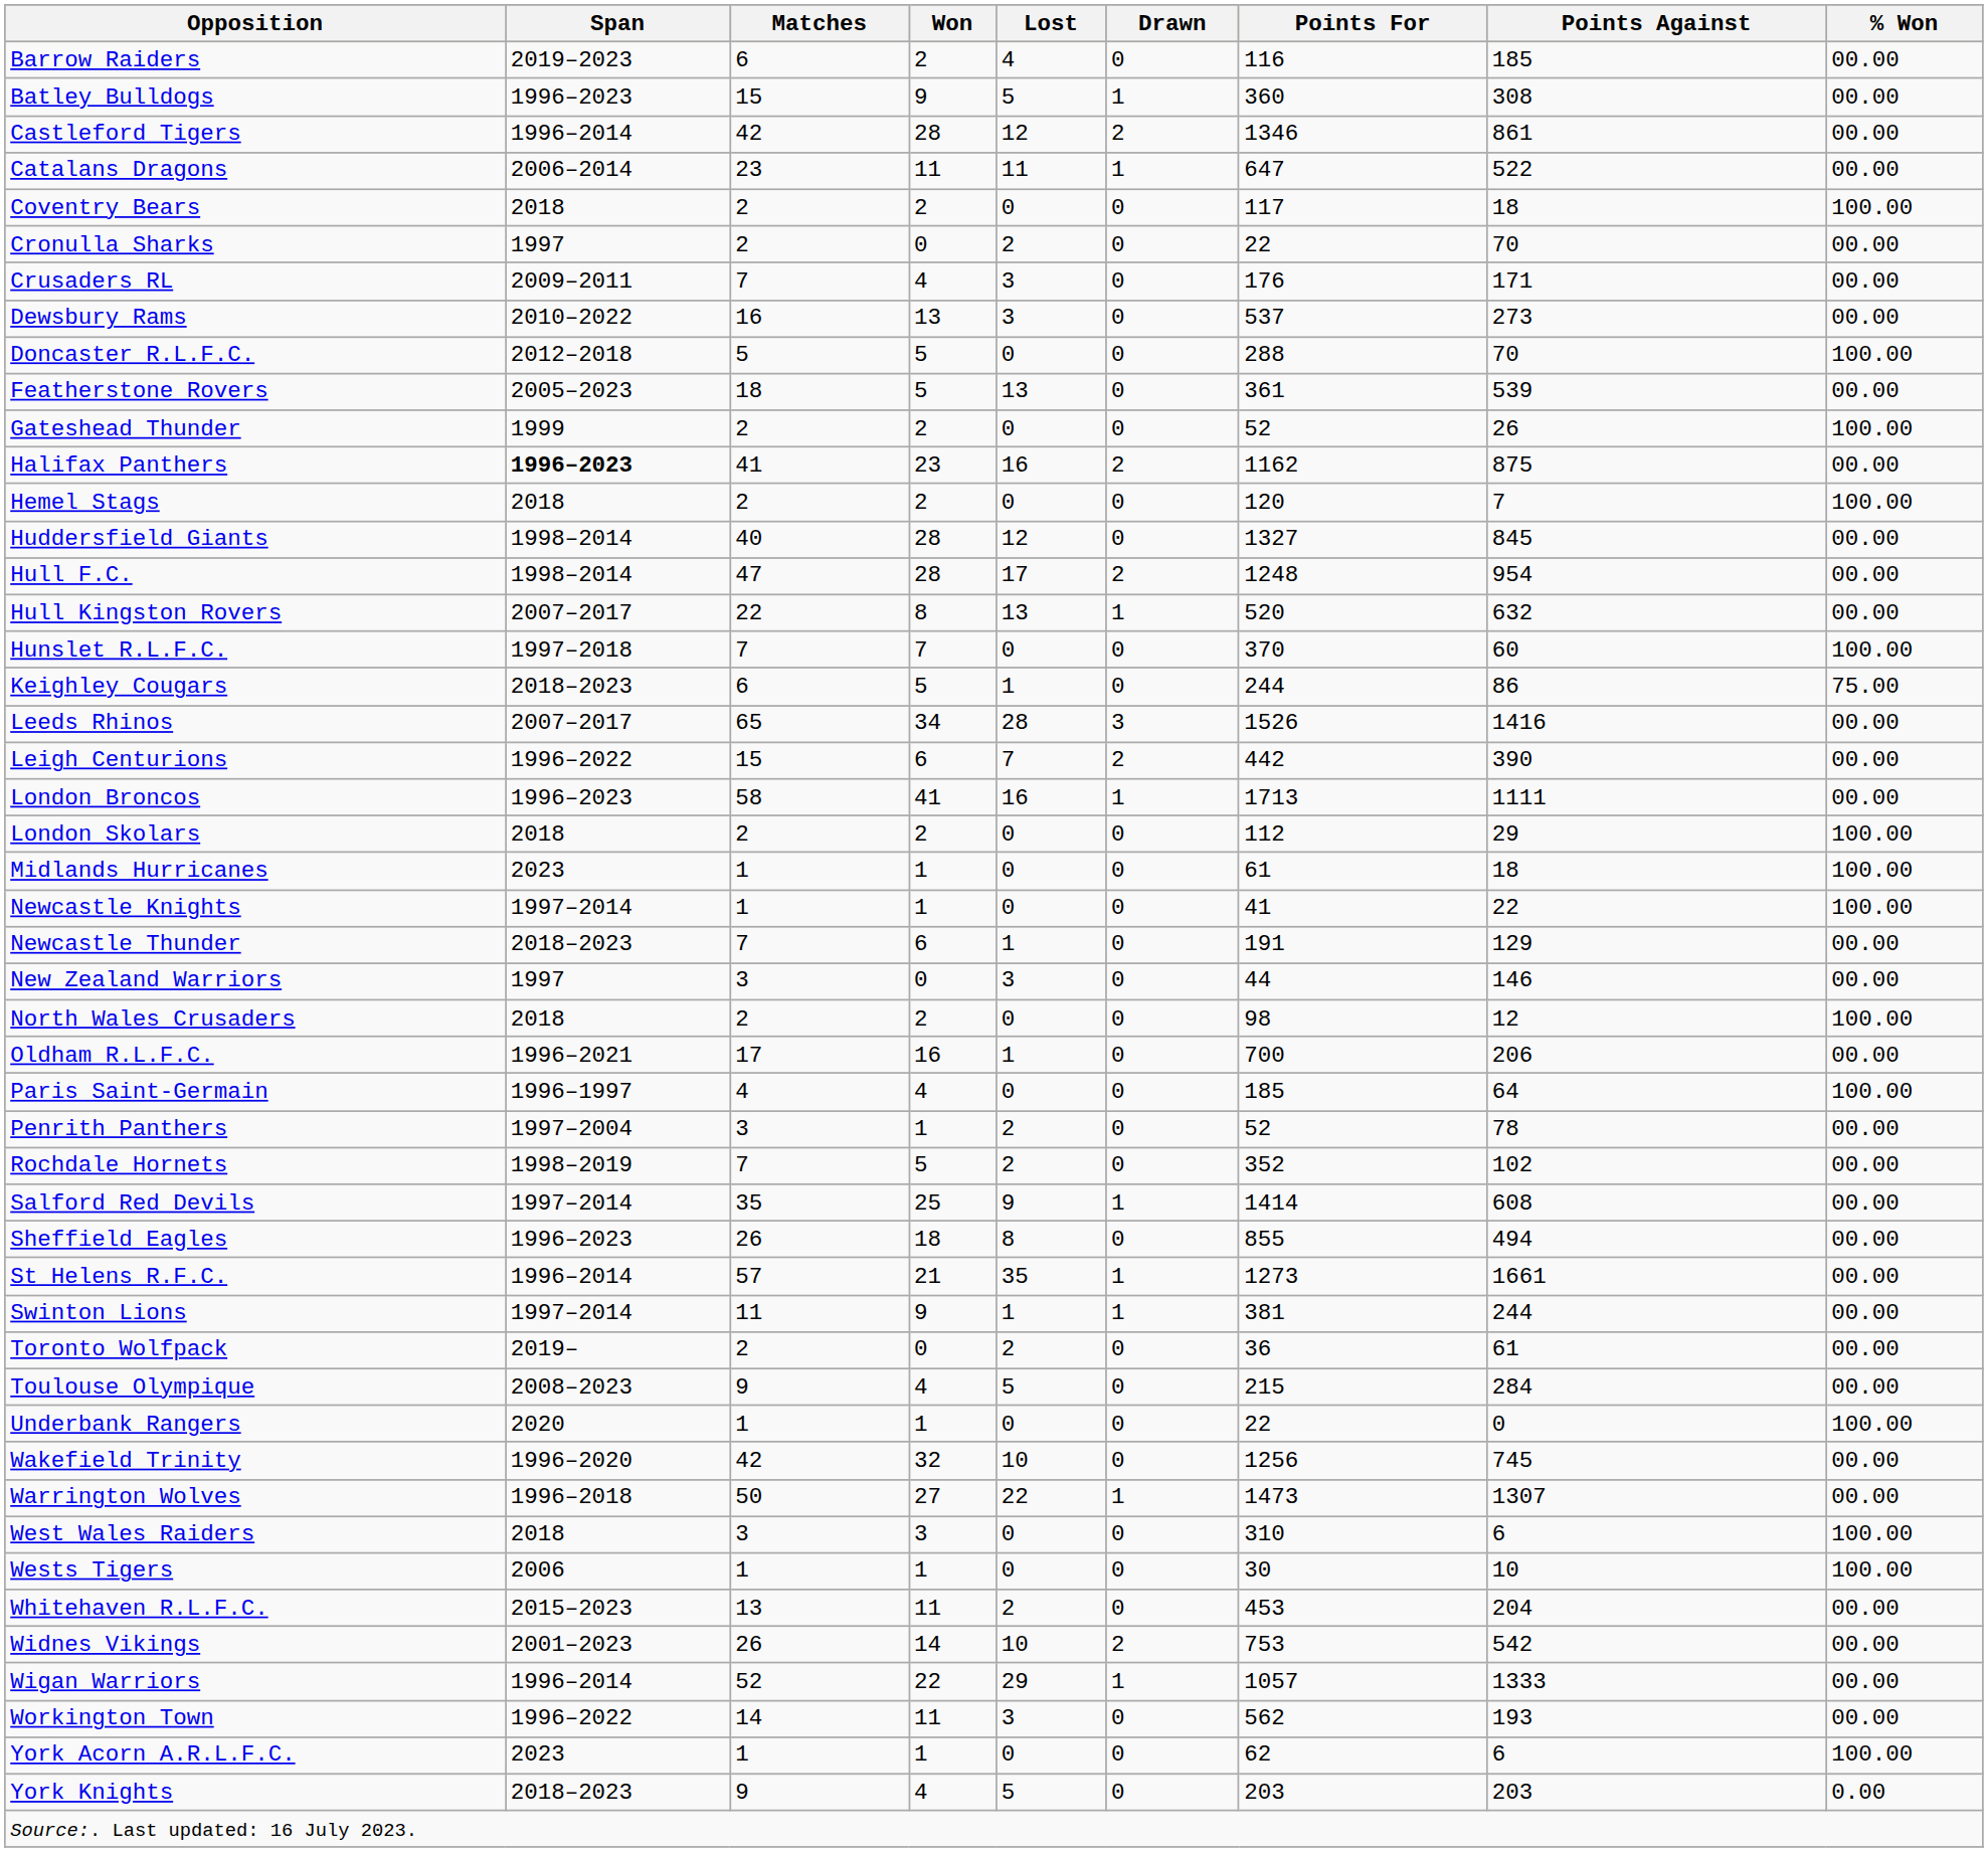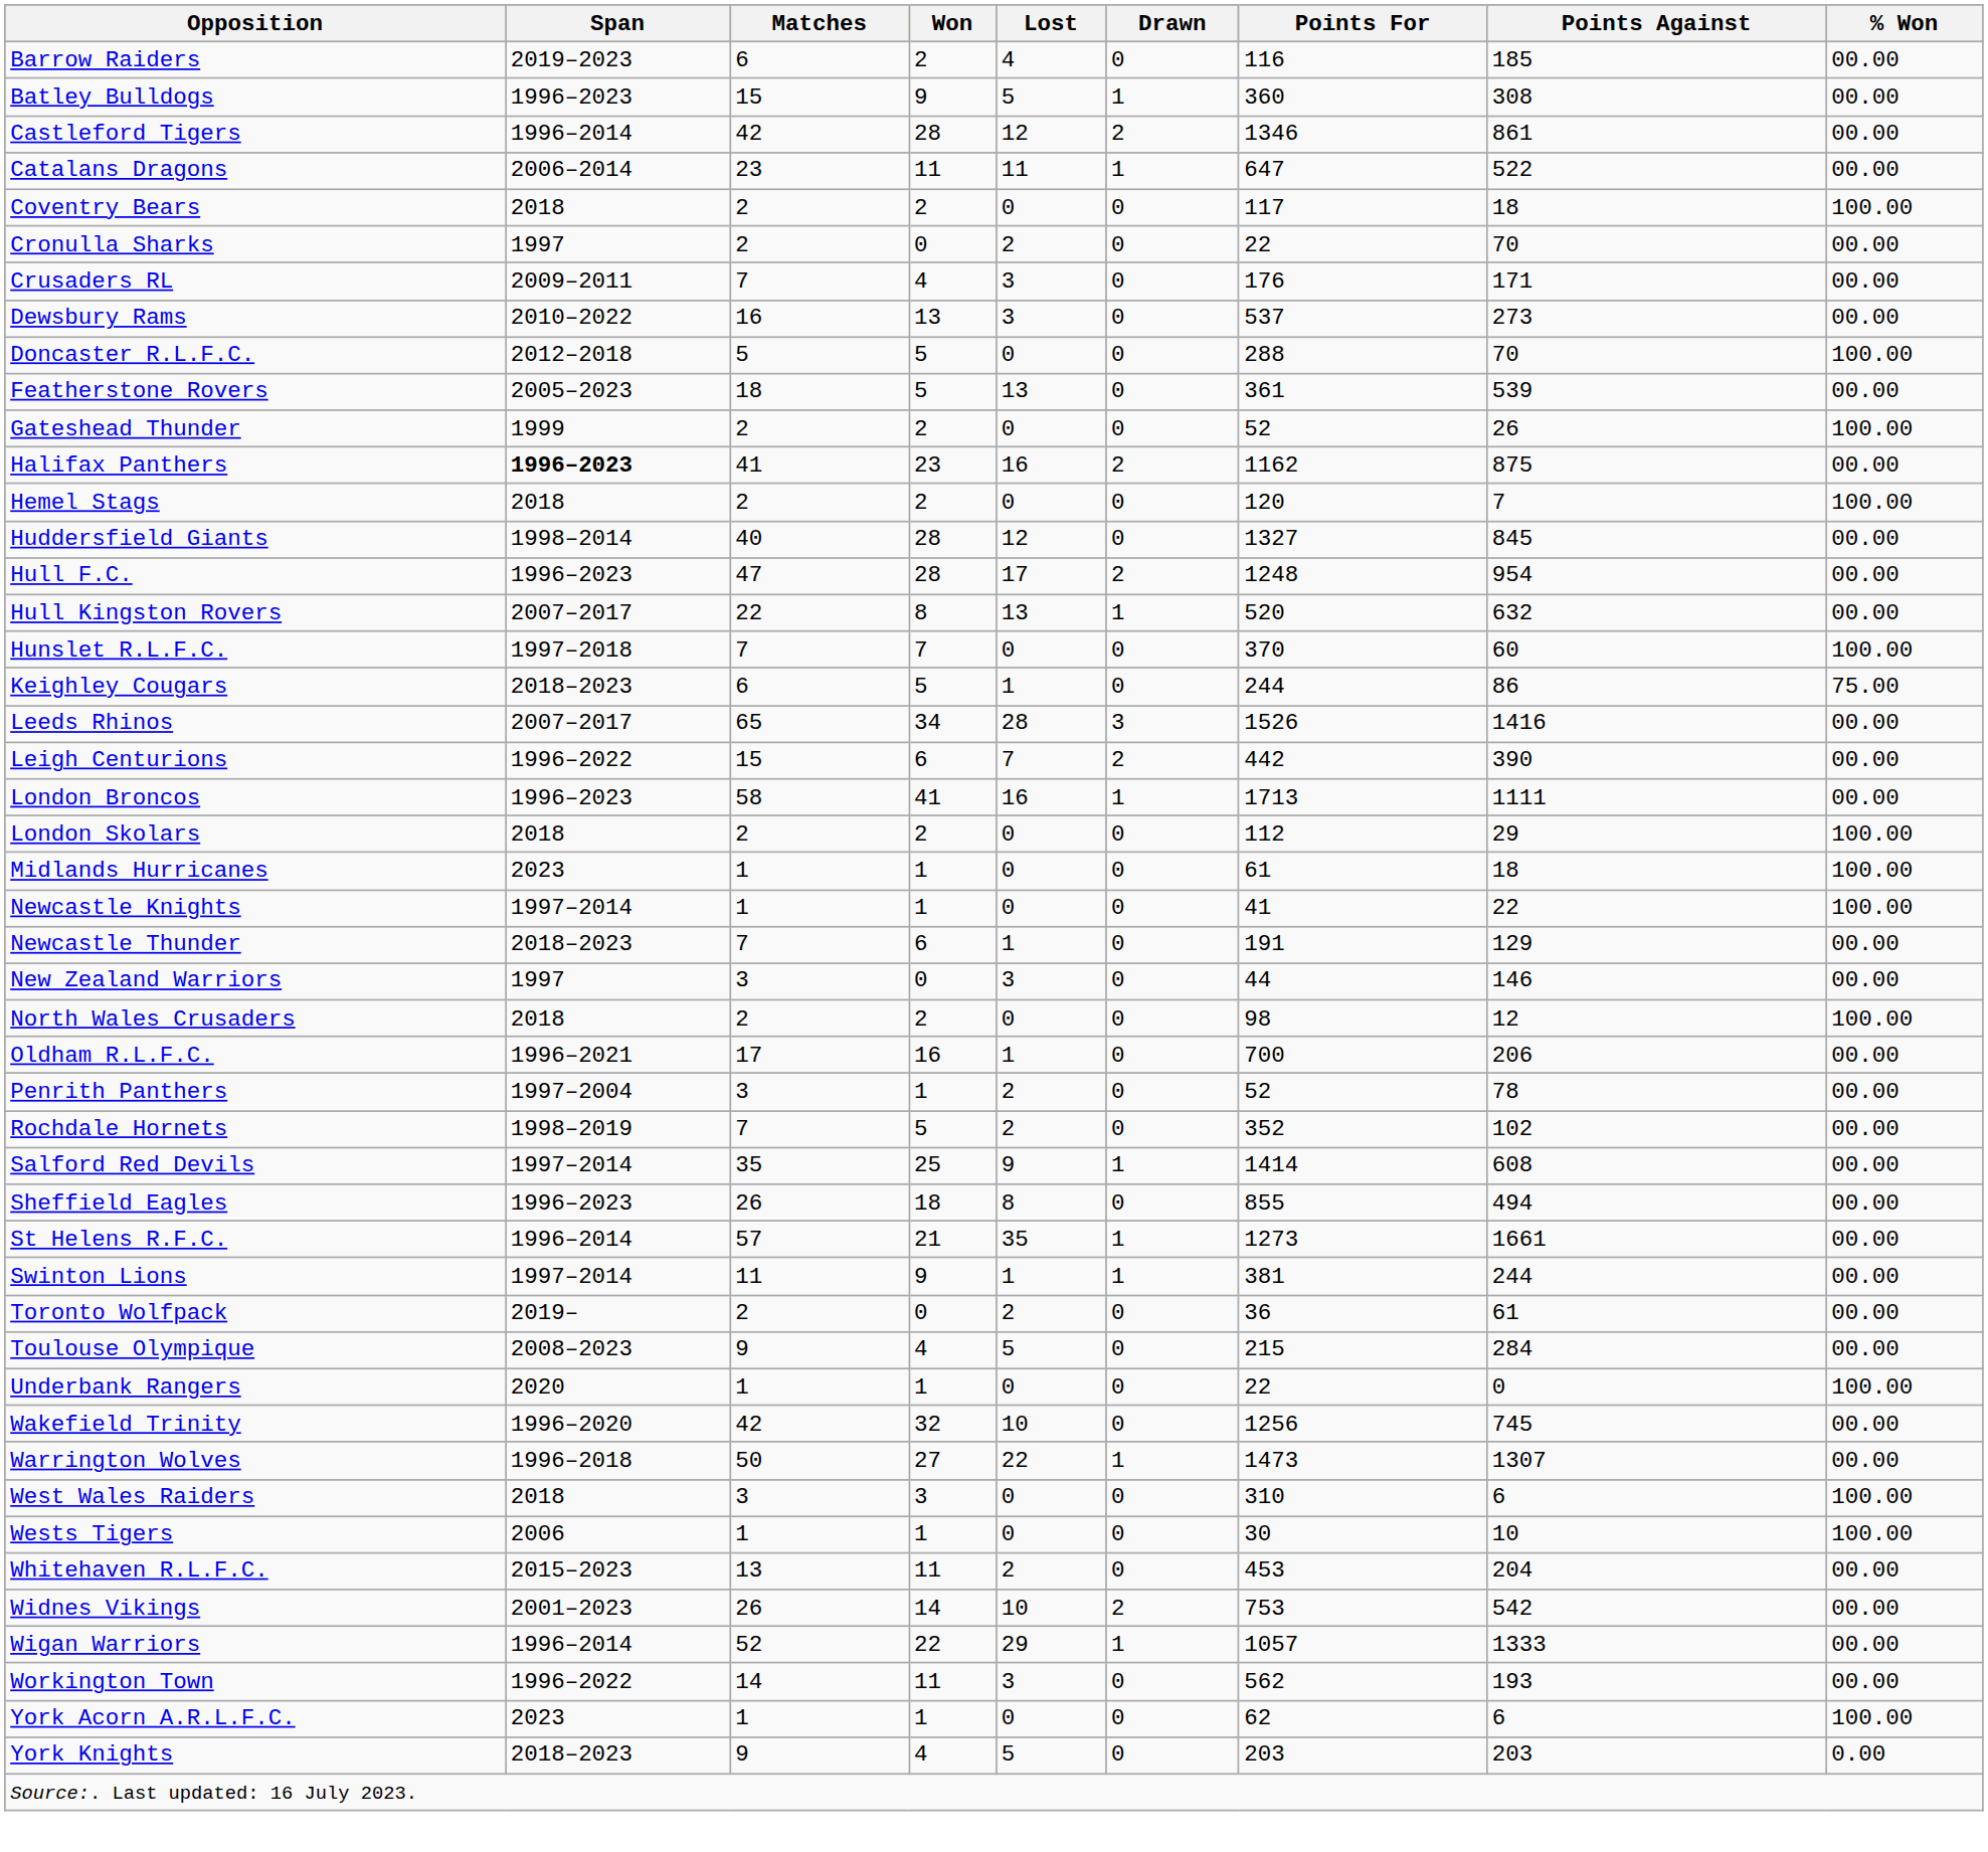Hull F.C. | Span: 1998–2014 -> 1996–2023
- row: Paris Saint-Germain | 1996–1997 | 4 | 4 | 0 | 0 | 185 | 64 | 100.00
